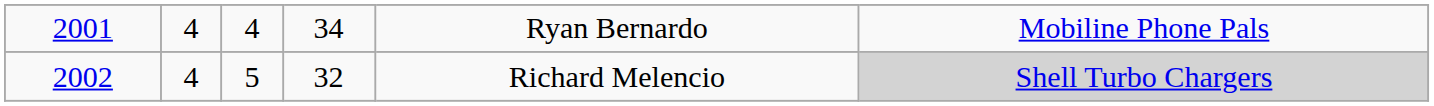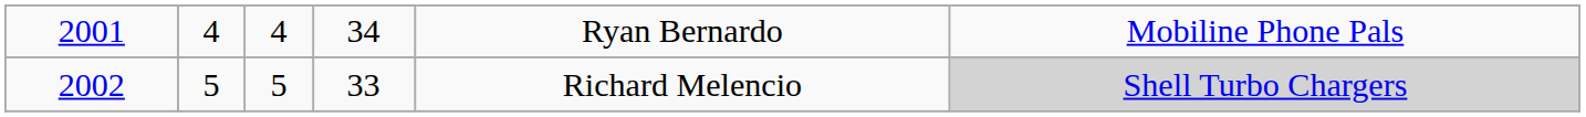2002 | column 2: 4 -> 5
2002 | column 4: 32 -> 33
